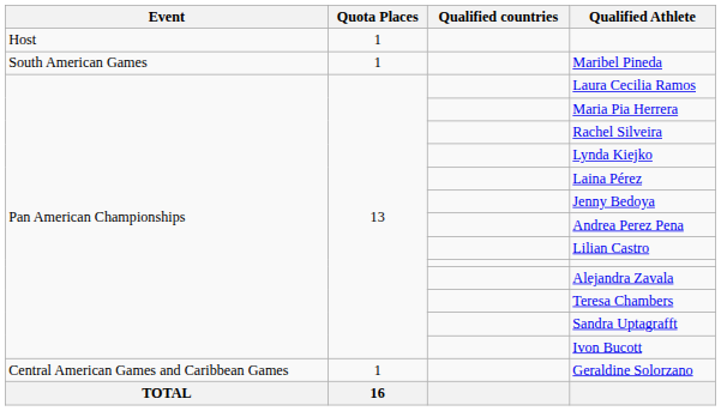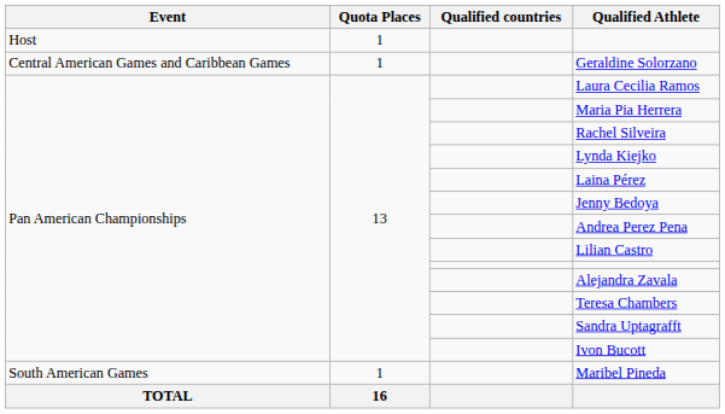rows swapped: Maribel Pineda <-> Geraldine Solorzano
